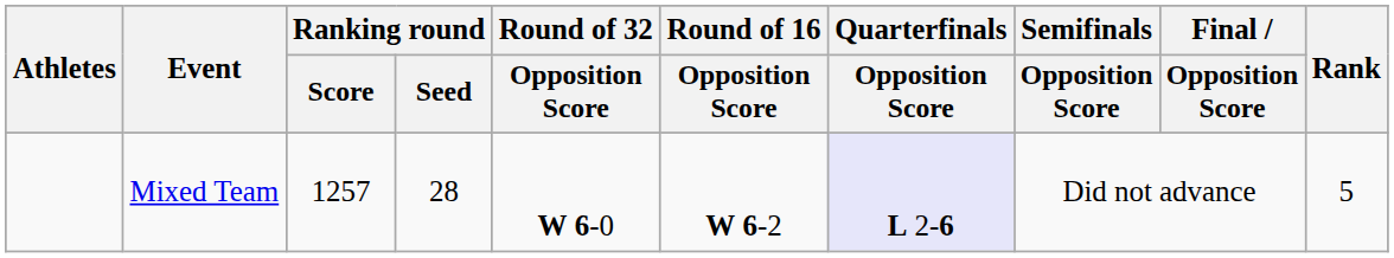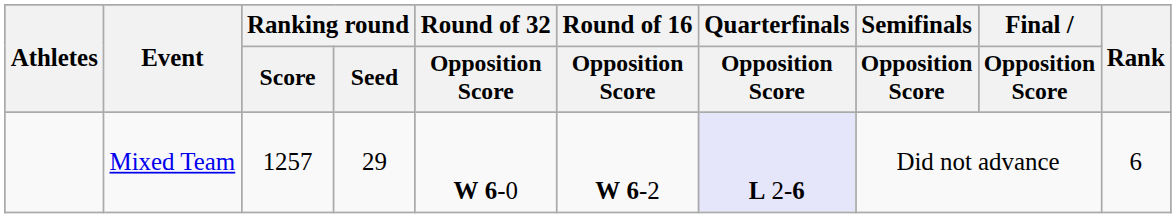Mixed Team | Ranking round / Seed: 28 -> 29
Mixed Team | Rank: 5 -> 6
